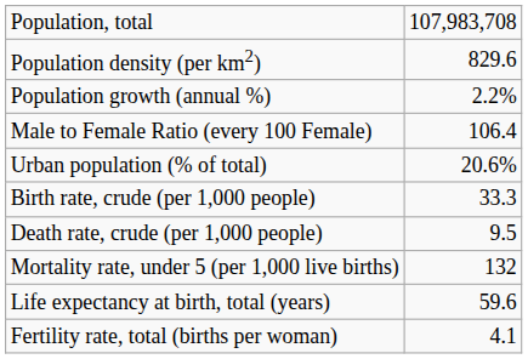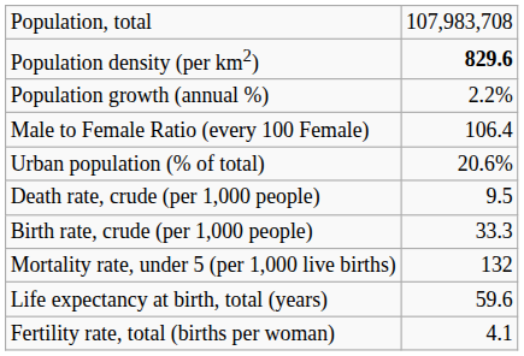Population density (per km2) | column 2: normal -> bold
rows swapped: Birth rate, crude (per 1,000 people) <-> Death rate, crude (per 1,000 people)
